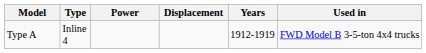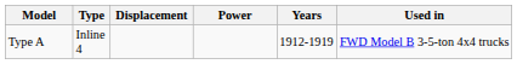columns swapped: Displacement <-> Power
